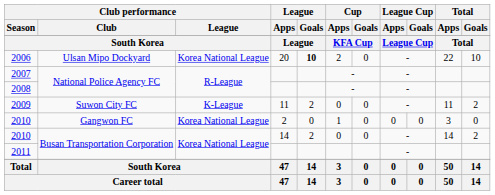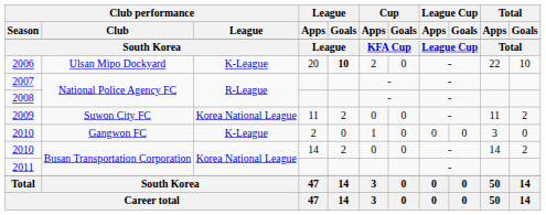2006 | Club performance / League: Korea National League -> K-League
2009 | Club performance / League: K-League -> Korea National League
2010 / Gangwon FC | Club performance / League: Korea National League -> K-League
